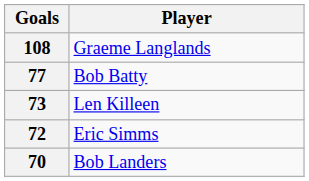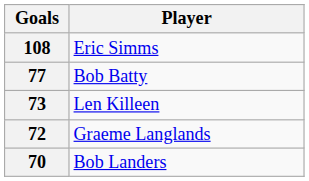108 | Player: Graeme Langlands -> Eric Simms
72 | Player: Eric Simms -> Graeme Langlands
